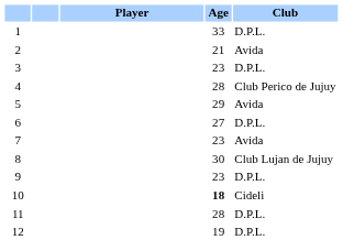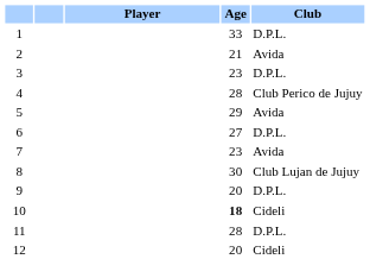9 | Age: 23 -> 20
12 | Age: 19 -> 20
12 | Club: D.P.L. -> Cideli
